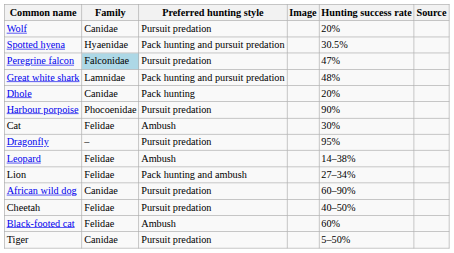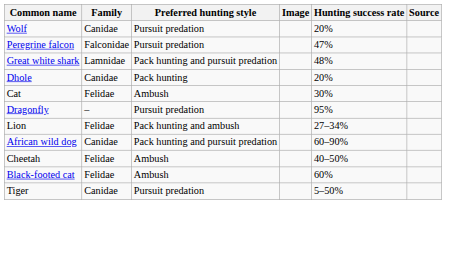- row: Spotted hyena | Hyaenidae | Pack hunting and pursuit predation | 30.5%
Peregrine falcon | Family: lightblue background -> no background
- row: Harbour porpoise | Phocoenidae | Pursuit predation | 90%
- row: Leopard | Felidae | Ambush | 14–38%
African wild dog | Preferred hunting style: Pursuit predation -> Pack hunting and pursuit predation
Cheetah | Preferred hunting style: Pursuit predation -> Ambush
